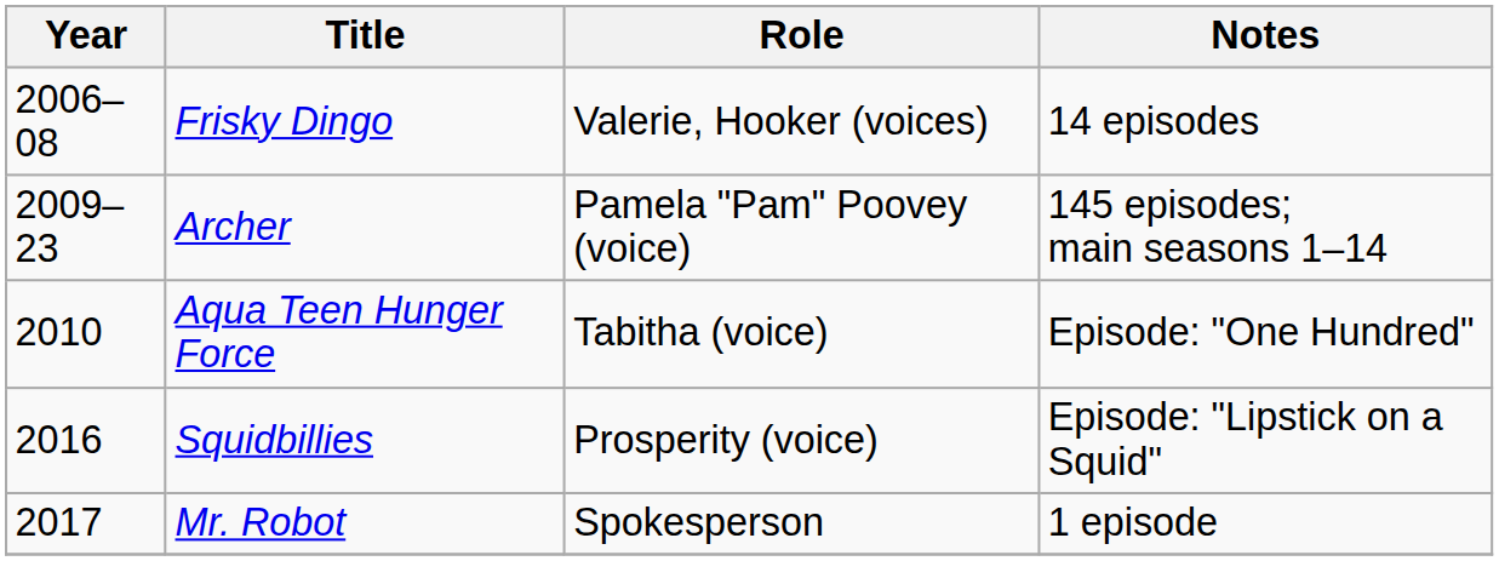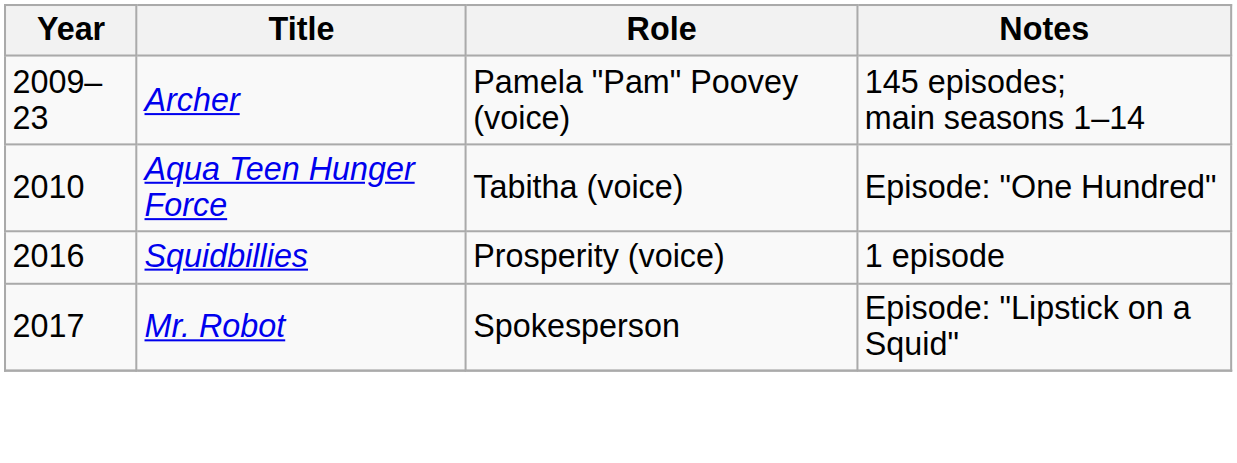- row: 2006–08 | Frisky Dingo | Valerie, Hooker (voices) | 14 episodes
Squidbillies | Notes: Episode: "Lipstick on a Squid" -> 1 episode
Mr. Robot | Notes: 1 episode -> Episode: "Lipstick on a Squid"
